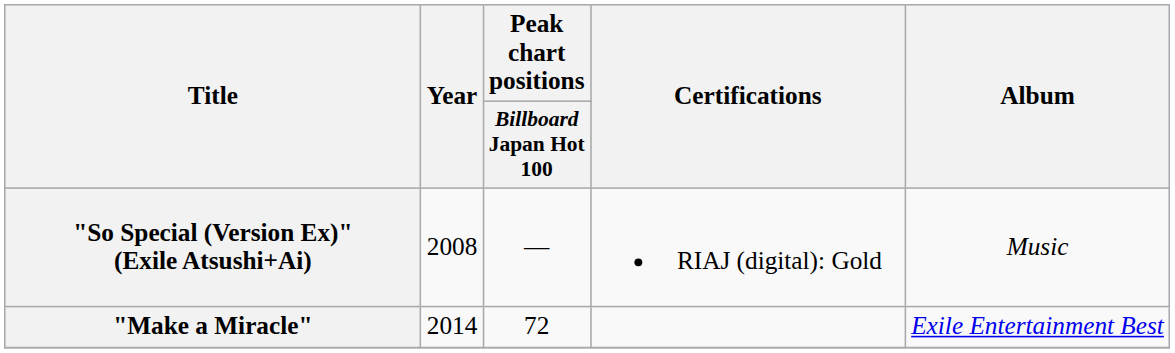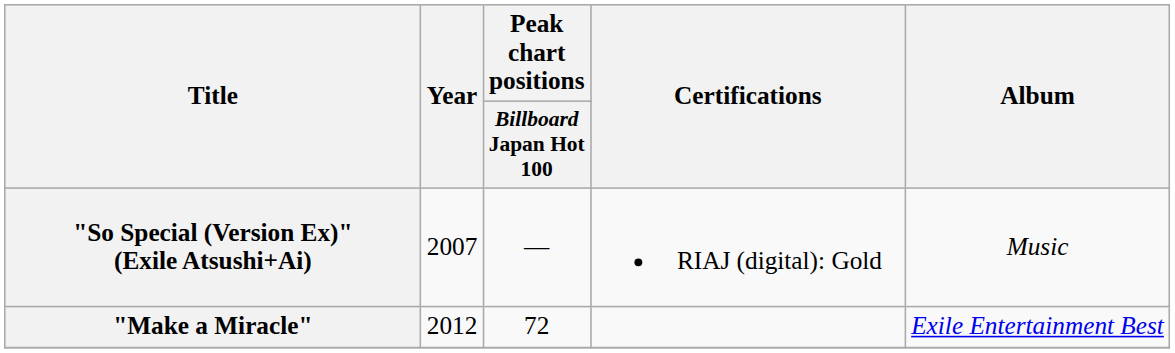"So Special (Version Ex)" (Exile Atsushi+Ai) | Year: 2008 -> 2007
"Make a Miracle" | Year: 2014 -> 2012
